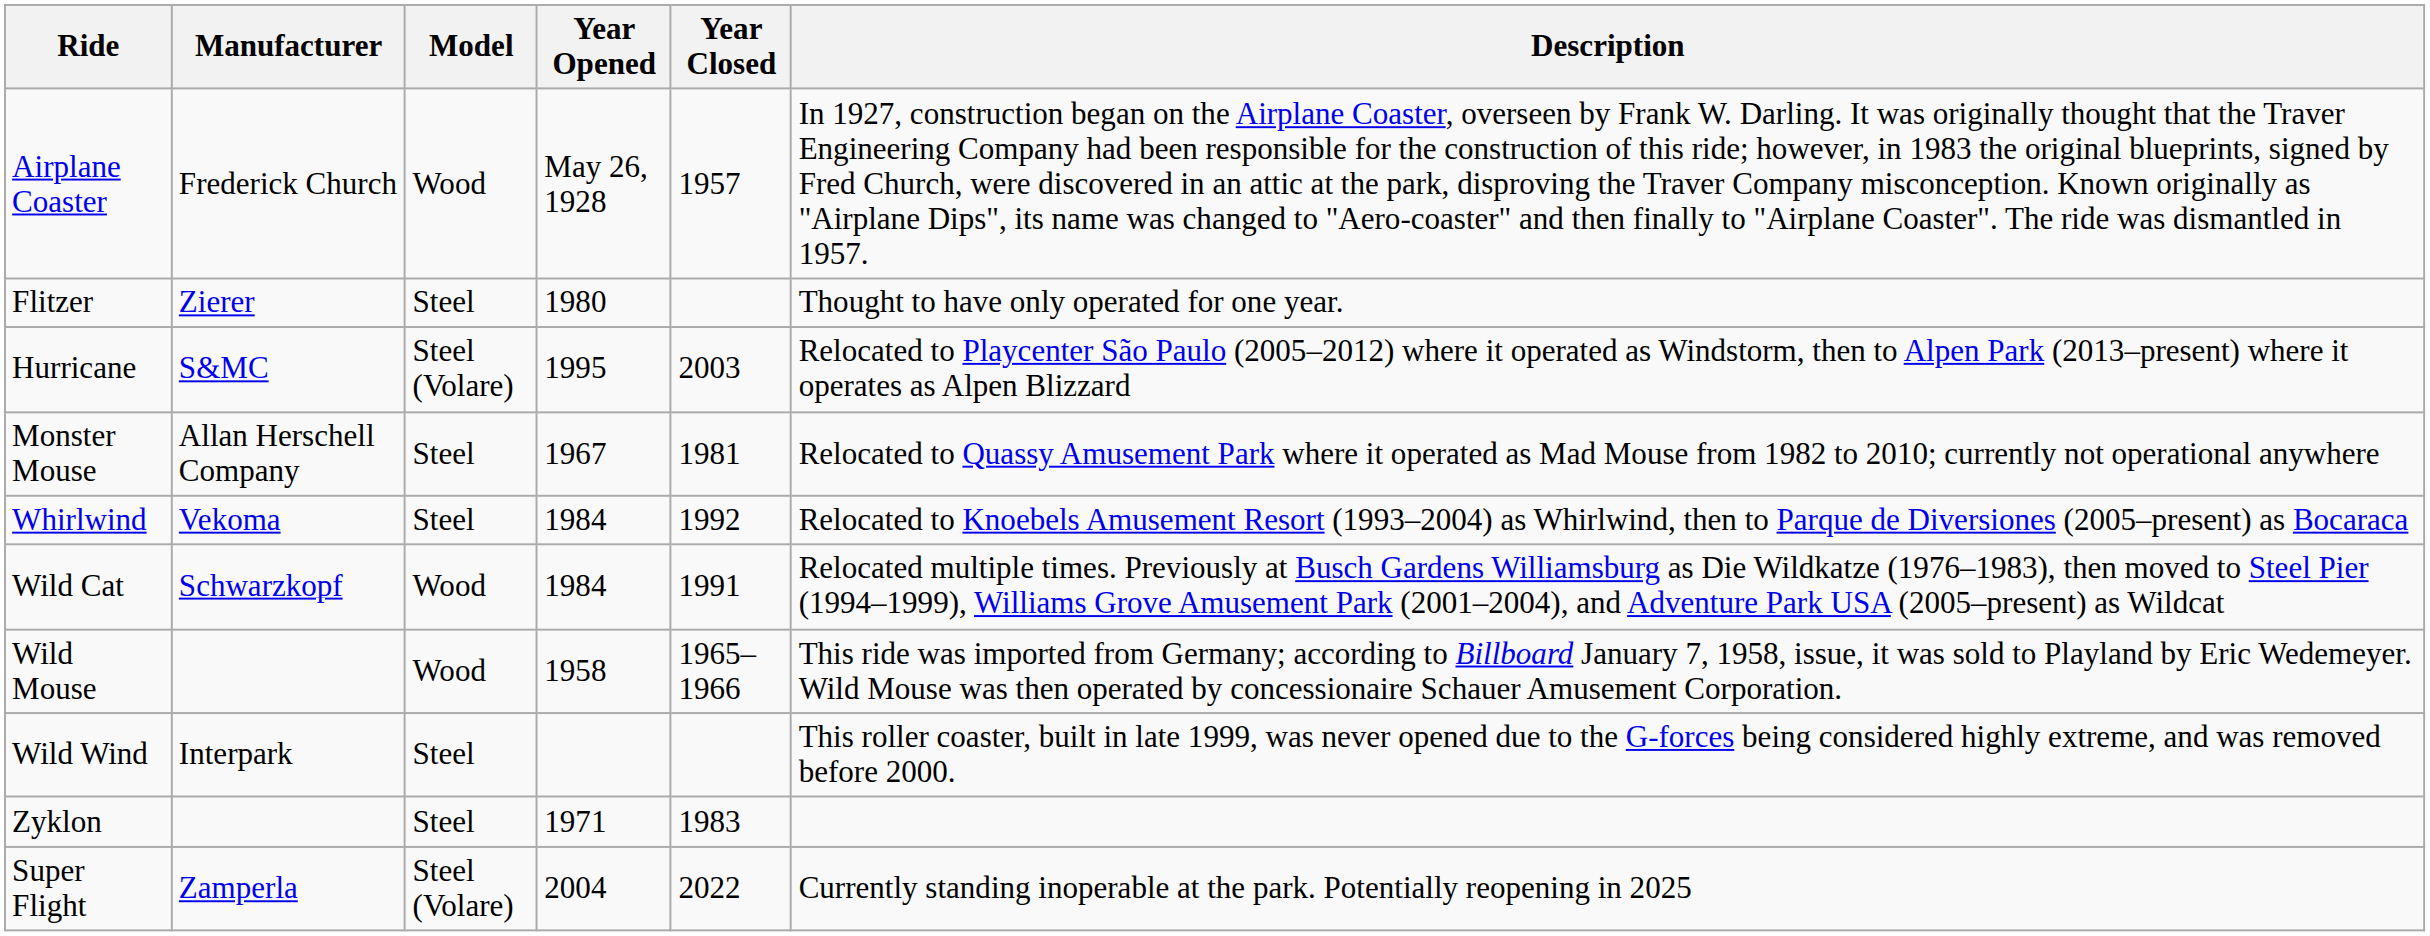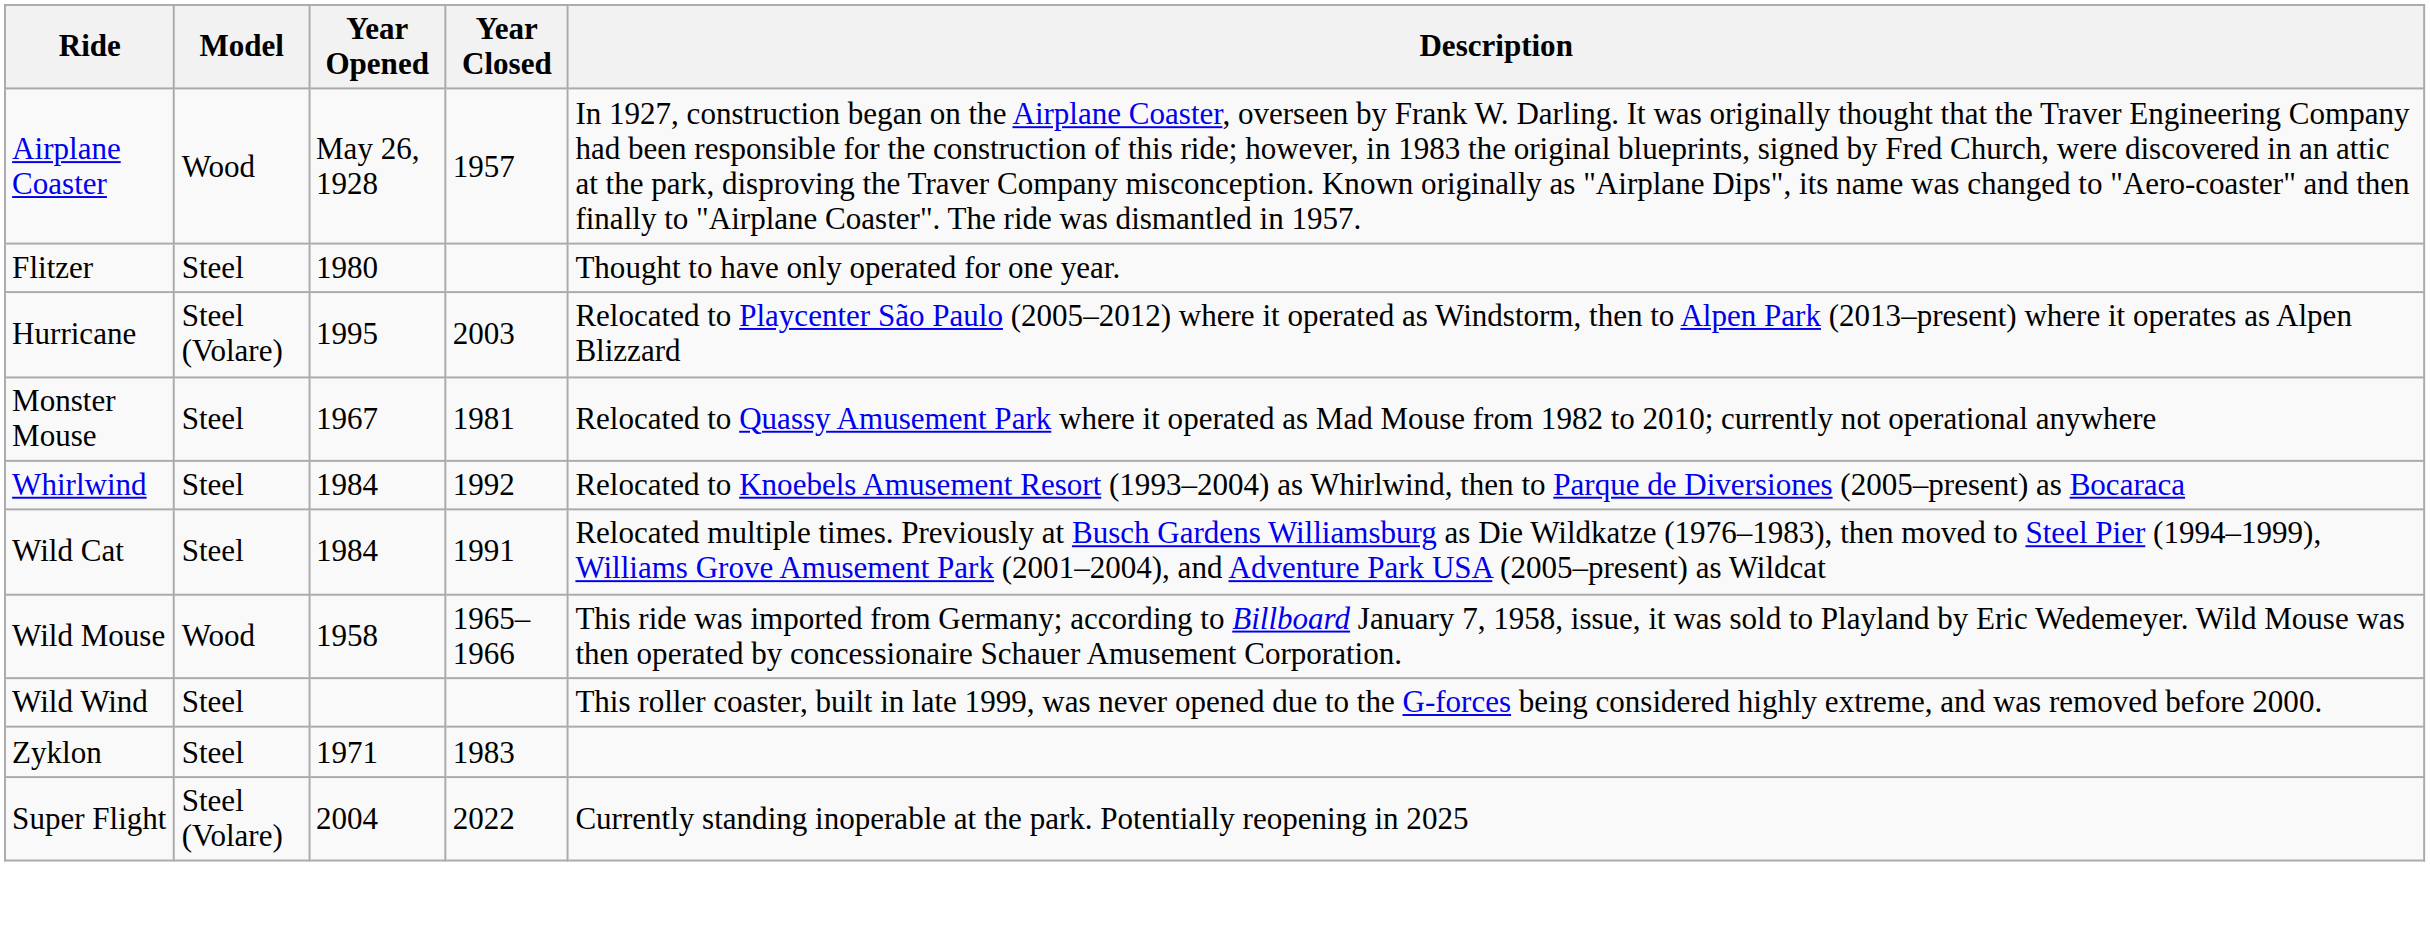- column: Manufacturer | Frederick Church | Zierer | S&MC | Allan Herschell Company | Vekoma | Schwarzkopf | Interpark | Zamperla
Wild Cat | Model: Wood -> Steel
